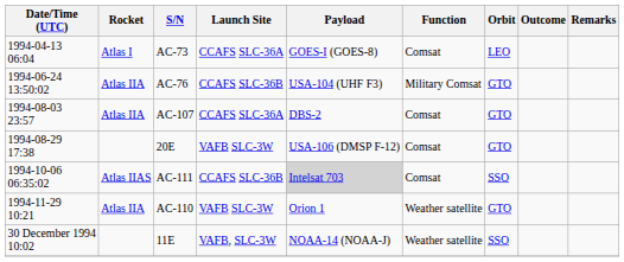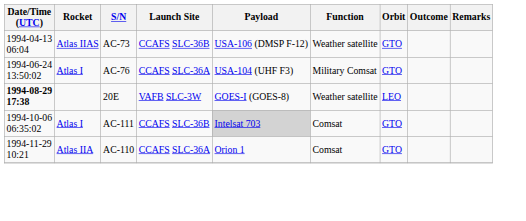AC-73 | Rocket: Atlas I -> Atlas IIAS
AC-73 | Launch Site: CCAFS SLC-36A -> CCAFS SLC-36B
AC-73 | Payload: GOES-I (GOES-8) -> USA-106 (DMSP F-12)
AC-73 | Function: Comsat -> Weather satellite
AC-73 | Orbit: LEO -> GTO
AC-76 | Rocket: Atlas IIA -> Atlas I
AC-76 | Launch Site: CCAFS SLC-36B -> CCAFS SLC-36A
- row: 1994-08-03 23:57 | Atlas IIA | AC-107 | CCAFS SLC-36A | DBS-2 | Comsat | GTO
20E | Date/Time (UTC): normal -> bold
20E | Payload: USA-106 (DMSP F-12) -> GOES-I (GOES-8)
20E | Function: Comsat -> Weather satellite
20E | Orbit: GTO -> LEO
AC-111 | Rocket: Atlas IIAS -> Atlas I
AC-111 | Orbit: SSO -> GTO
AC-110 | Launch Site: VAFB SLC-3W -> CCAFS SLC-36A
AC-110 | Function: Weather satellite -> Comsat
- row: 30 December 1994 10:02 | 11E | VAFB, SLC-3W | NOAA-14 (NOAA-J) | Weather satellite | SSO
